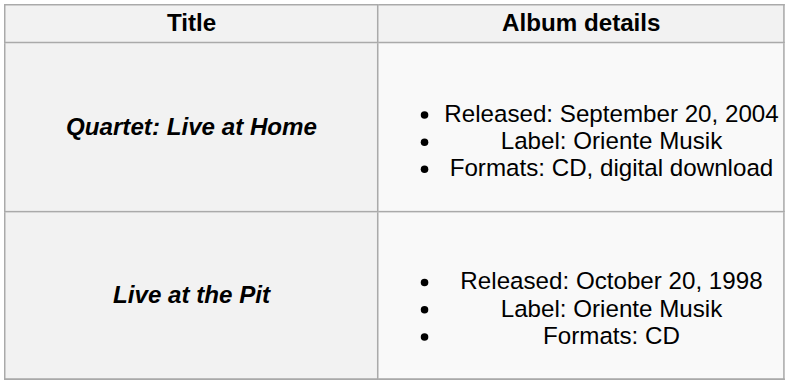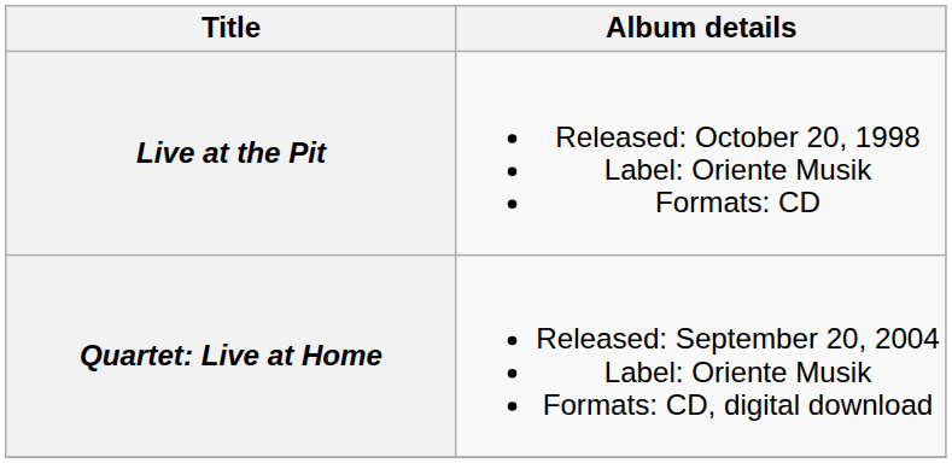rows swapped: Live at the Pit <-> Quartet: Live at Home
